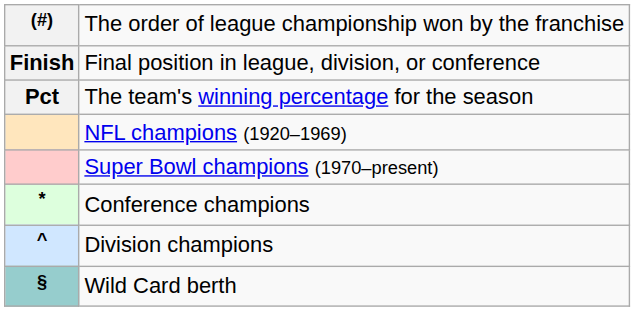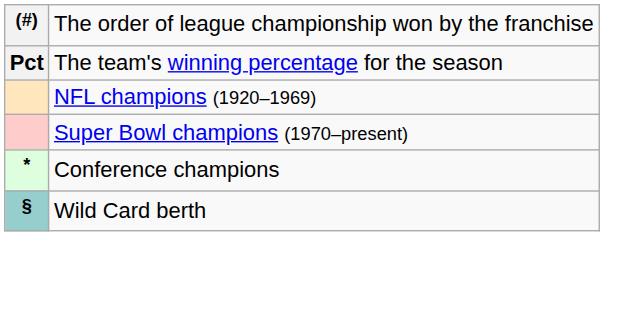- row: Finish | Final position in league, division, or conference
- row: ^ | Division champions
